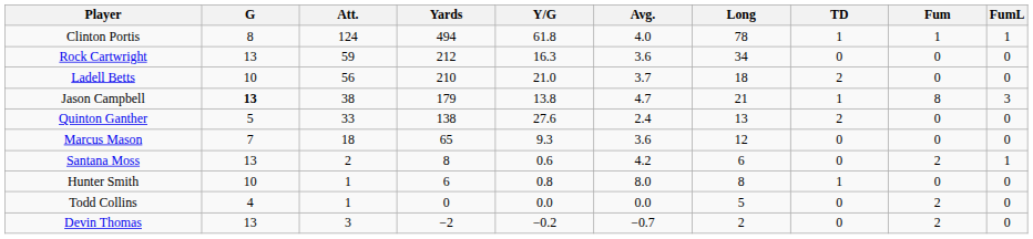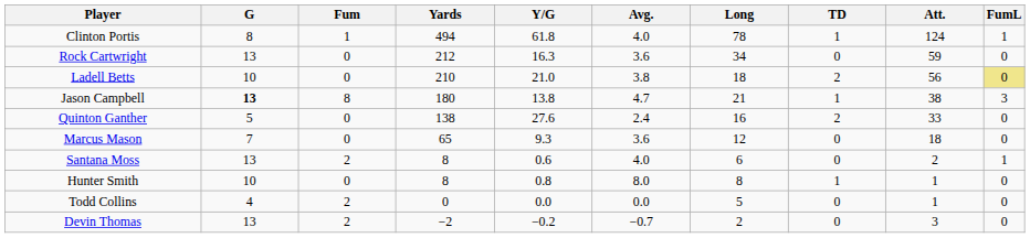columns swapped: Att. <-> Fum
Ladell Betts | Avg.: 3.7 -> 3.8
Ladell Betts | FumL: no background -> khaki background
Jason Campbell | Yards: 179 -> 180
Quinton Ganther | Long: 13 -> 16
Santana Moss | Avg.: 4.2 -> 4.0
Hunter Smith | Yards: 6 -> 8
